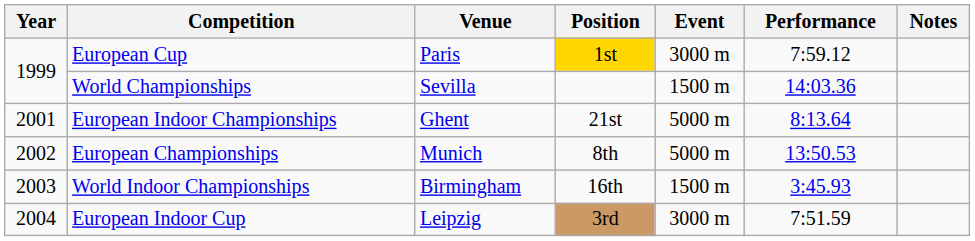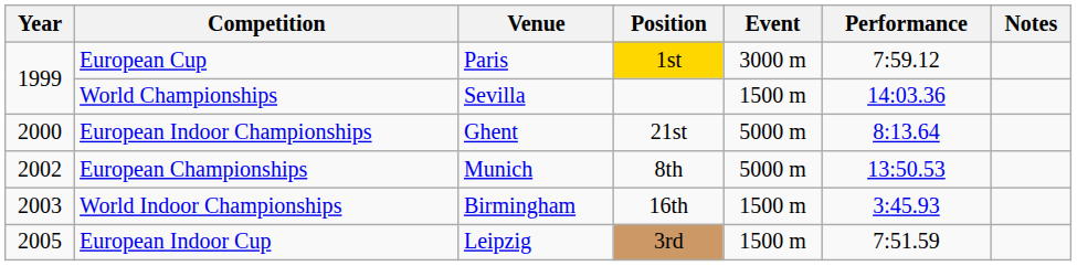European Indoor Championships | Year: 2001 -> 2000
European Indoor Cup | Year: 2004 -> 2005
European Indoor Cup | Event: 3000 m -> 1500 m
